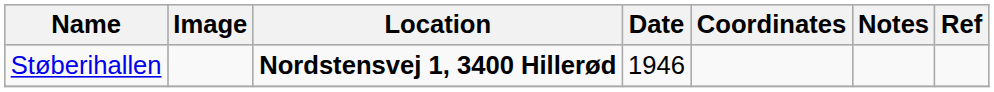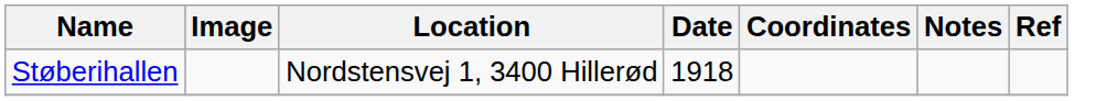Støberihallen | Location: bold -> normal
Støberihallen | Date: 1946 -> 1918
